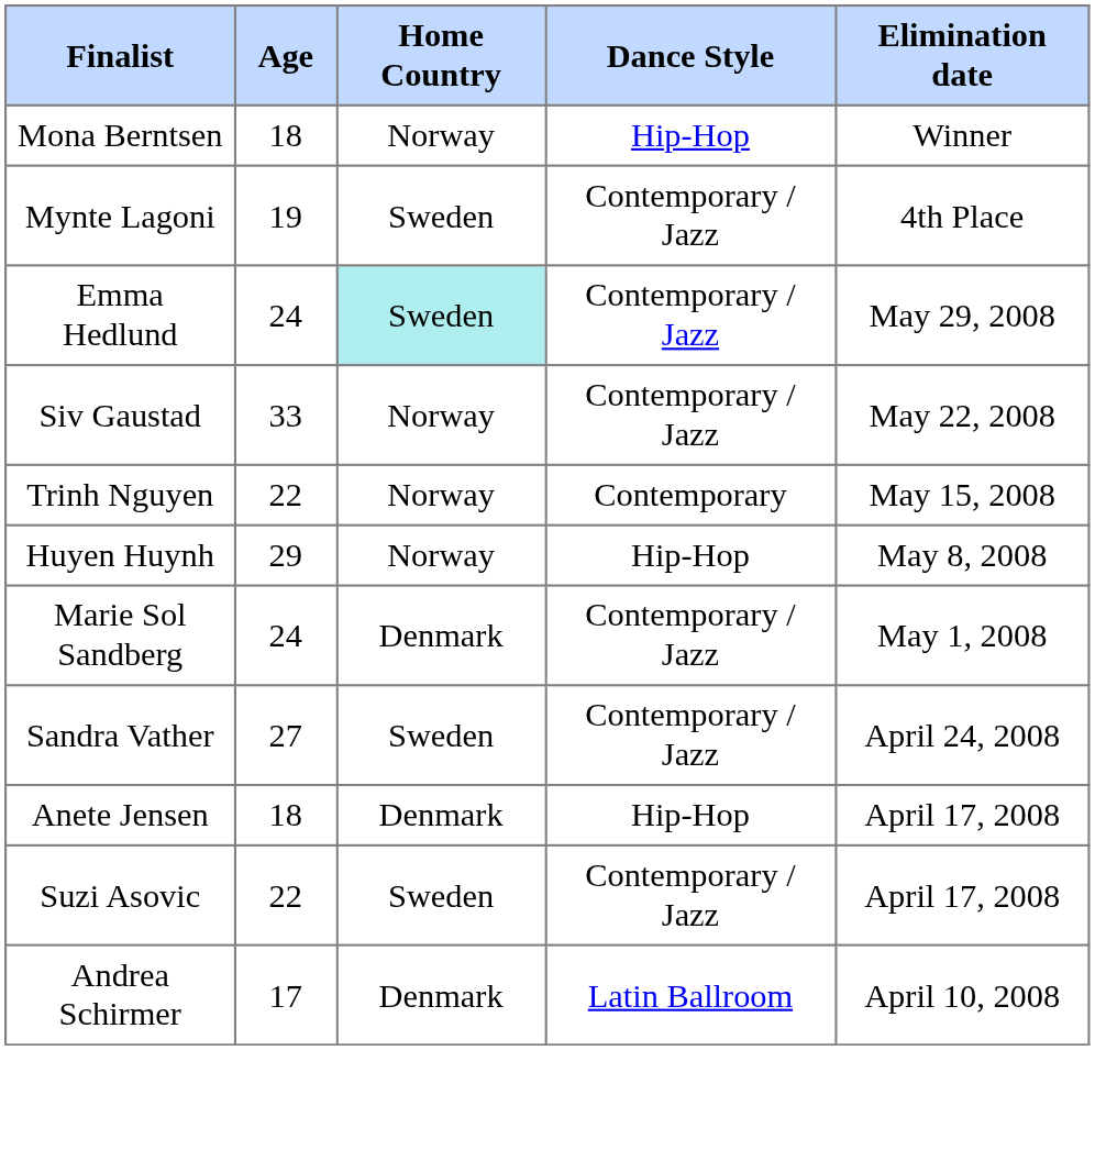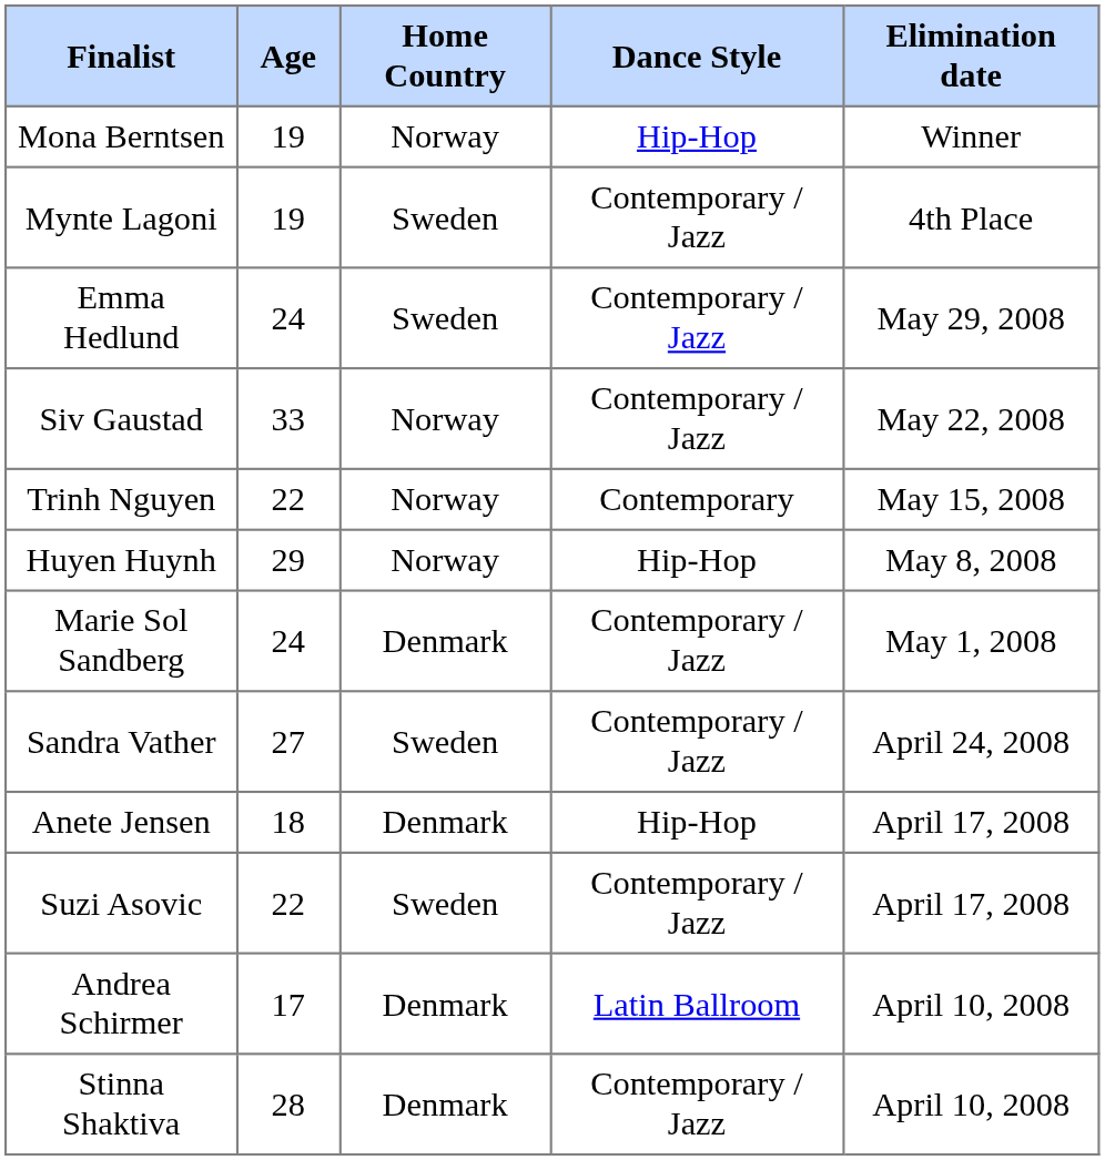Mona Berntsen | Age: 18 -> 19
Emma Hedlund | Home Country: paleturquoise background -> no background
+ row: Stinna Shaktiva | 28 | Denmark | Contemporary / Jazz | April 10, 2008
